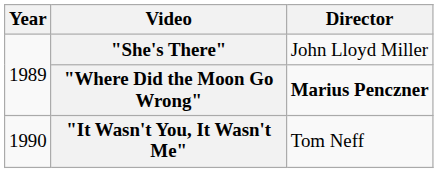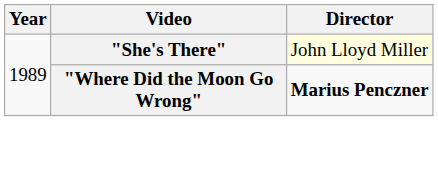"She's There" | Director: no background -> lightyellow background
- row: 1990 | "It Wasn't You, It Wasn't Me" | Tom Neff
